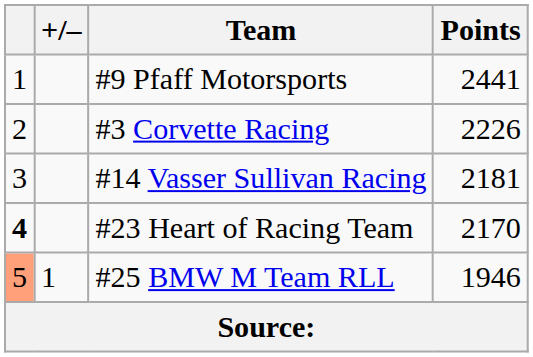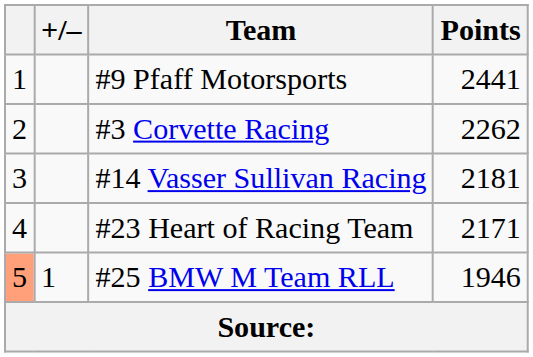#3 Corvette Racing | Points: 2226 -> 2262
#23 Heart of Racing Team | column 1: bold -> normal
#23 Heart of Racing Team | Points: 2170 -> 2171
